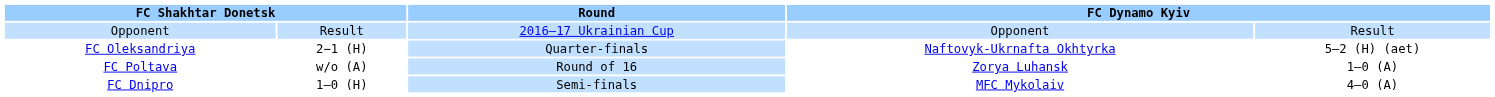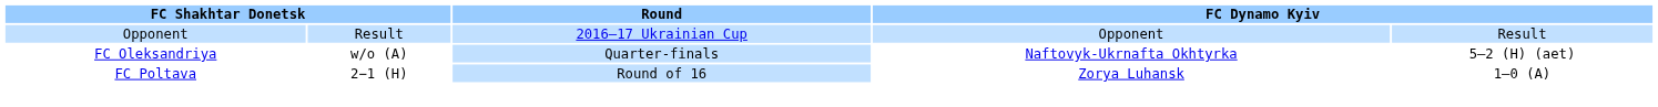FC Oleksandriya | column 2: 2−1 (H) -> w/o (A)
FC Poltava | column 2: w/o (A) -> 2−1 (H)
- row: FC Dnipro | 1–0 (H) | Semi-finals | MFC Mykolaiv | 4–0 (A)
